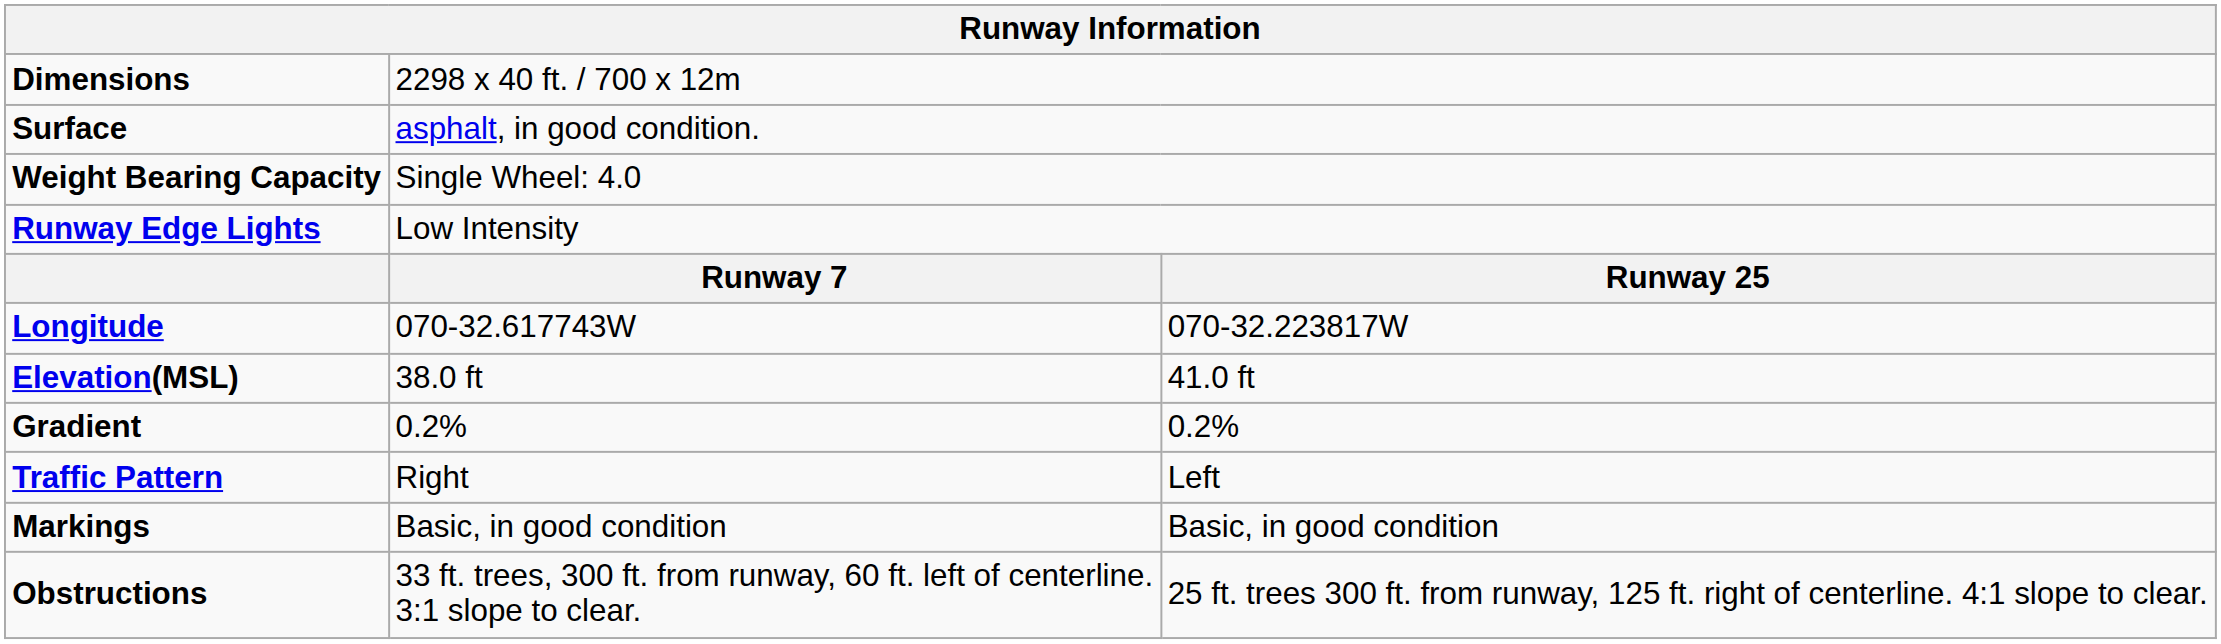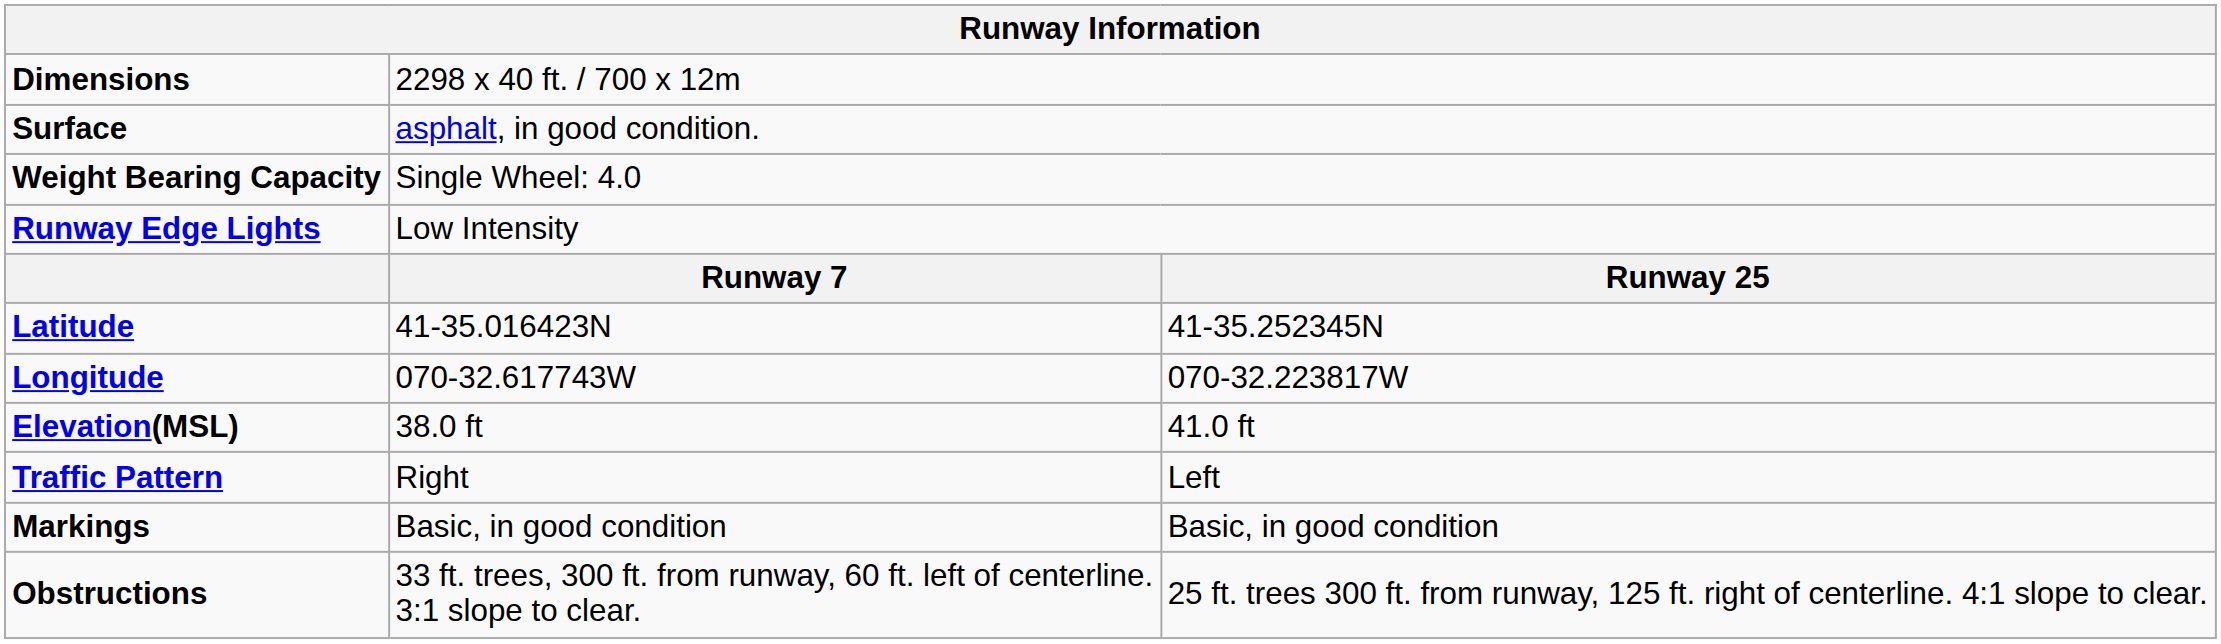+ row: Latitude | 41-35.016423N | 41-35.252345N
- row: Gradient | 0.2% | 0.2%
